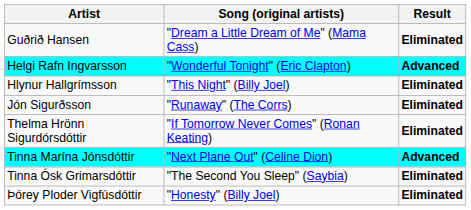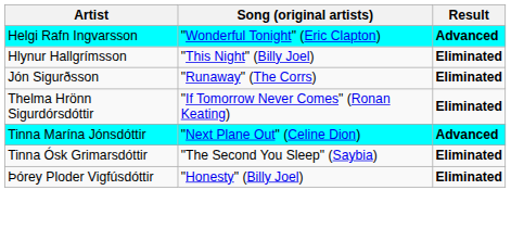- row: Guðrið Hansen | "Dream a Little Dream of Me" (Mama Cass) | Eliminated
